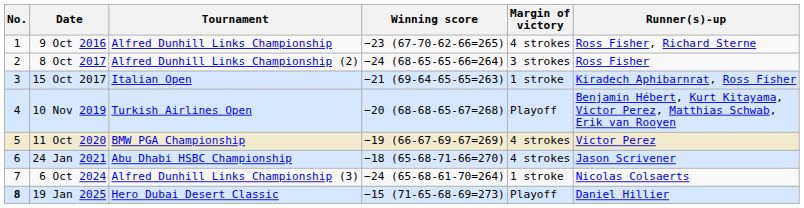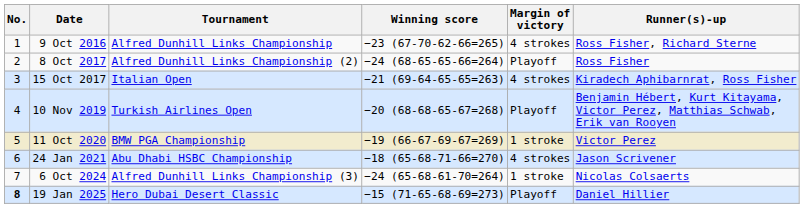8 Oct 2017 | Margin of victory: 3 strokes -> Playoff
15 Oct 2017 | Margin of victory: 1 stroke -> 4 strokes
11 Oct 2020 | Margin of victory: 4 strokes -> 1 stroke
